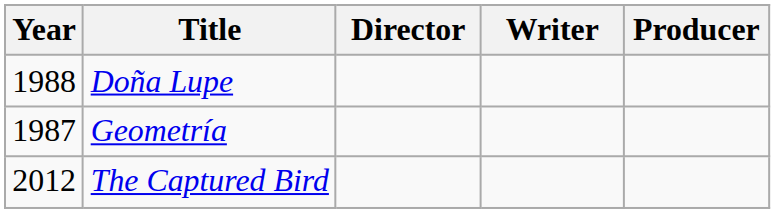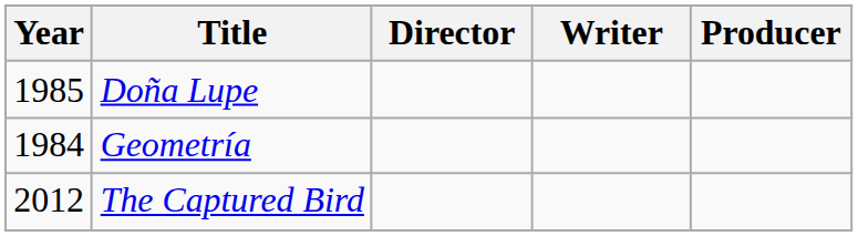Doña Lupe | Year: 1988 -> 1985
Geometría | Year: 1987 -> 1984
